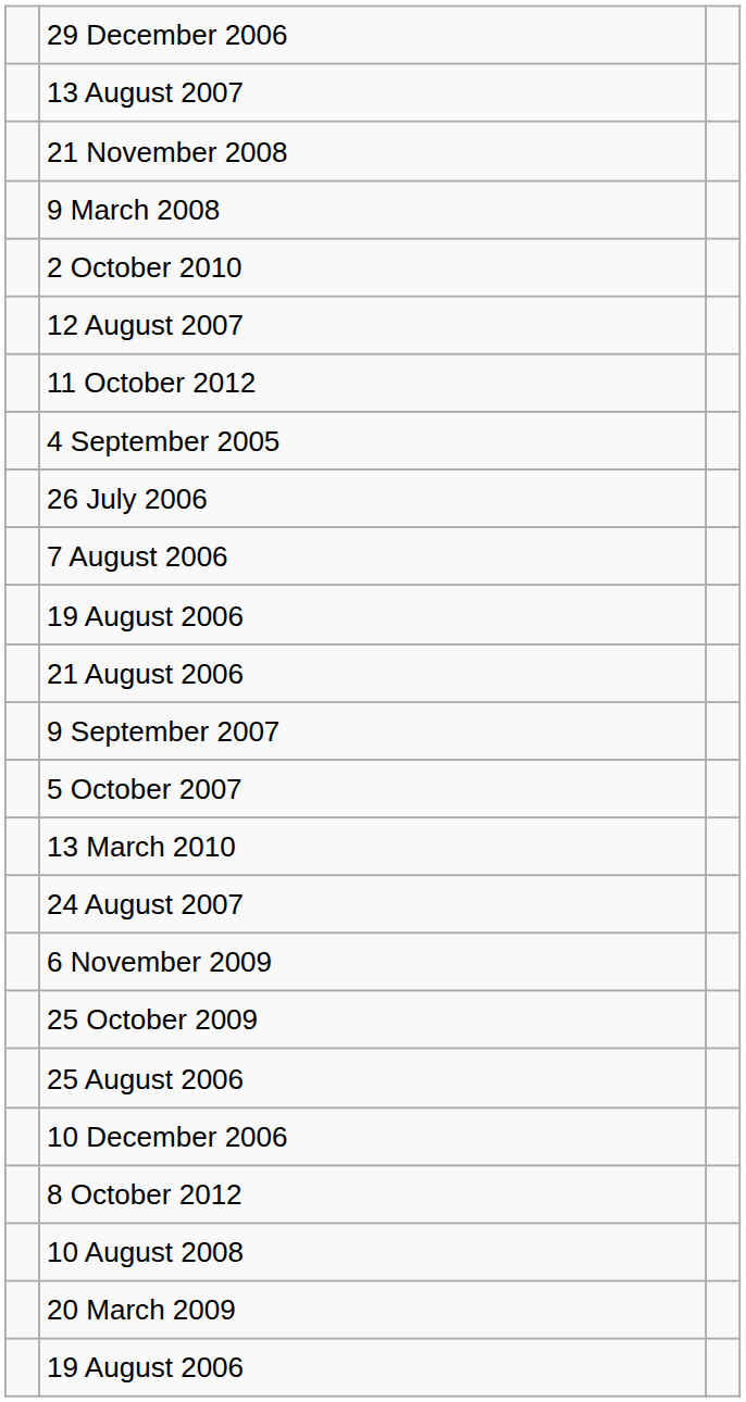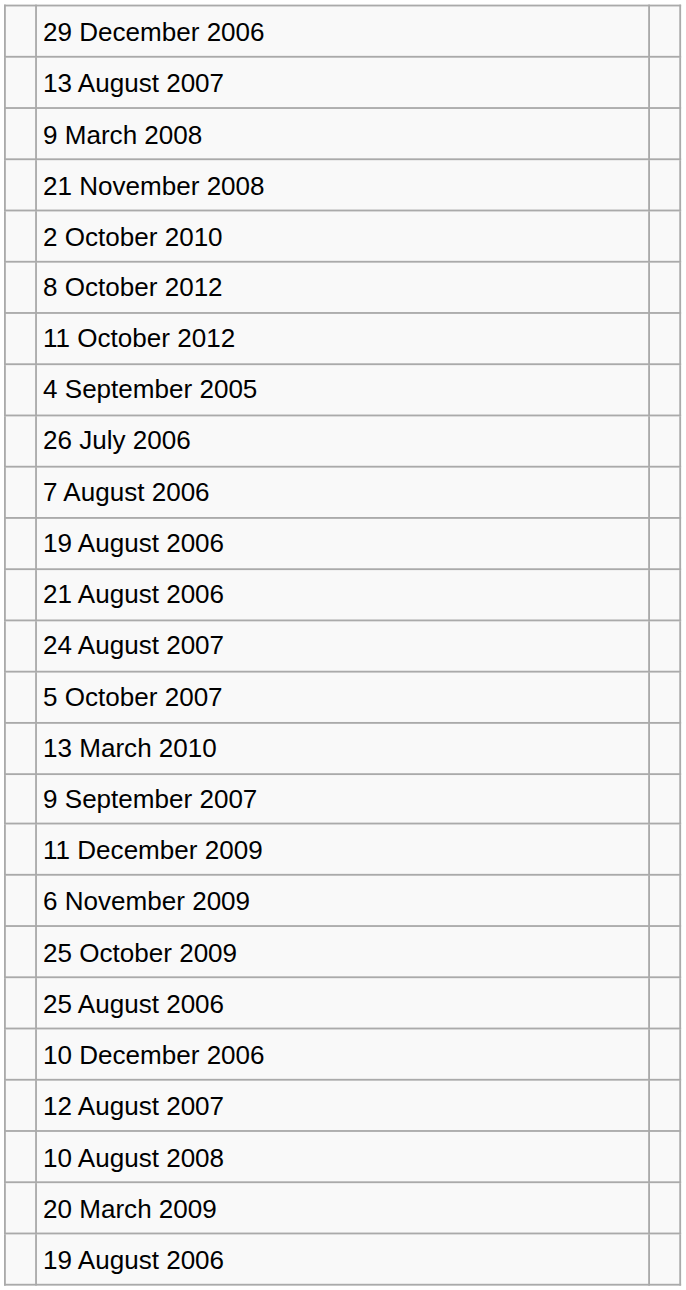rows swapped: 9 March 2008 <-> 21 November 2008
rows swapped: 8 October 2012 <-> 12 August 2007
rows swapped: 24 August 2007 <-> 9 September 2007
+ row: 11 December 2009
